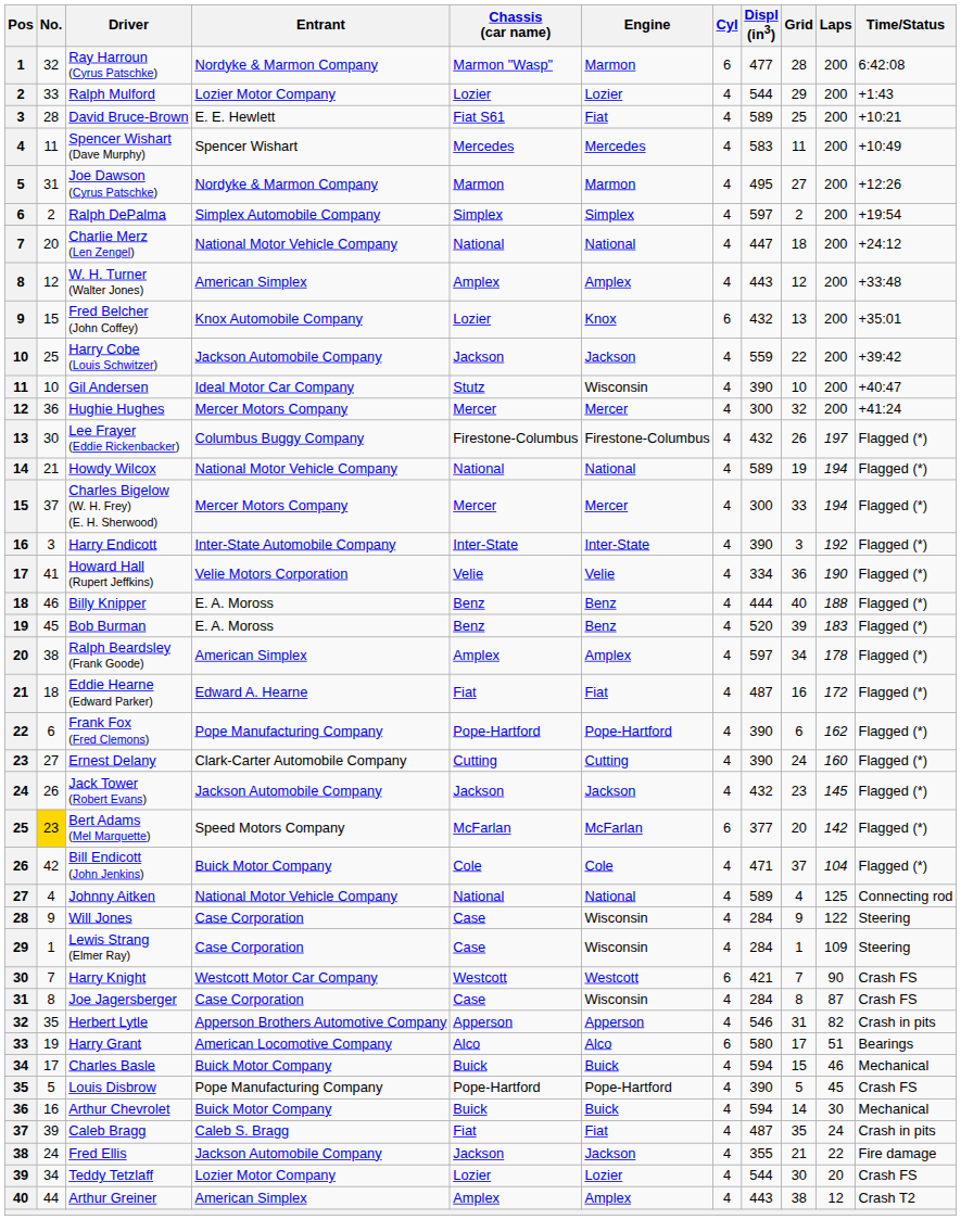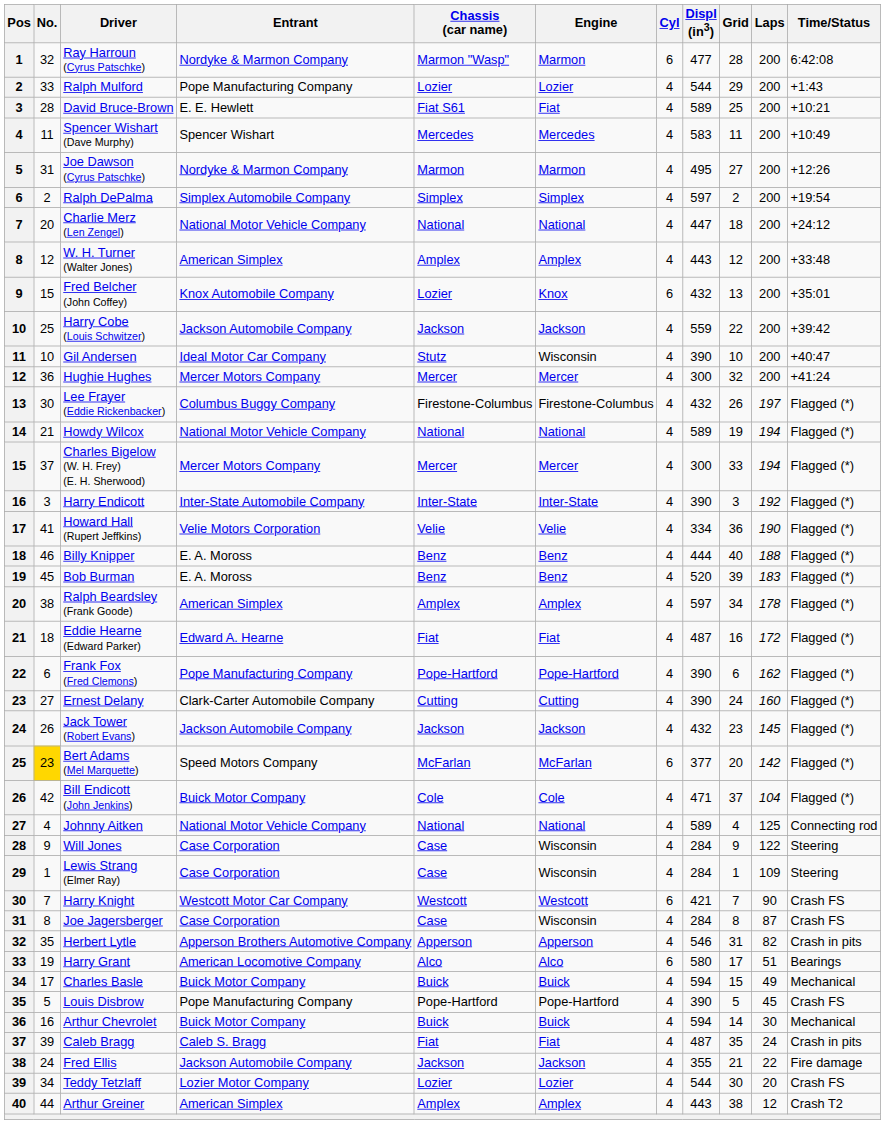Ralph Mulford | Entrant: Lozier Motor Company -> Pope Manufacturing Company
Charles Basle | Laps: 46 -> 49
